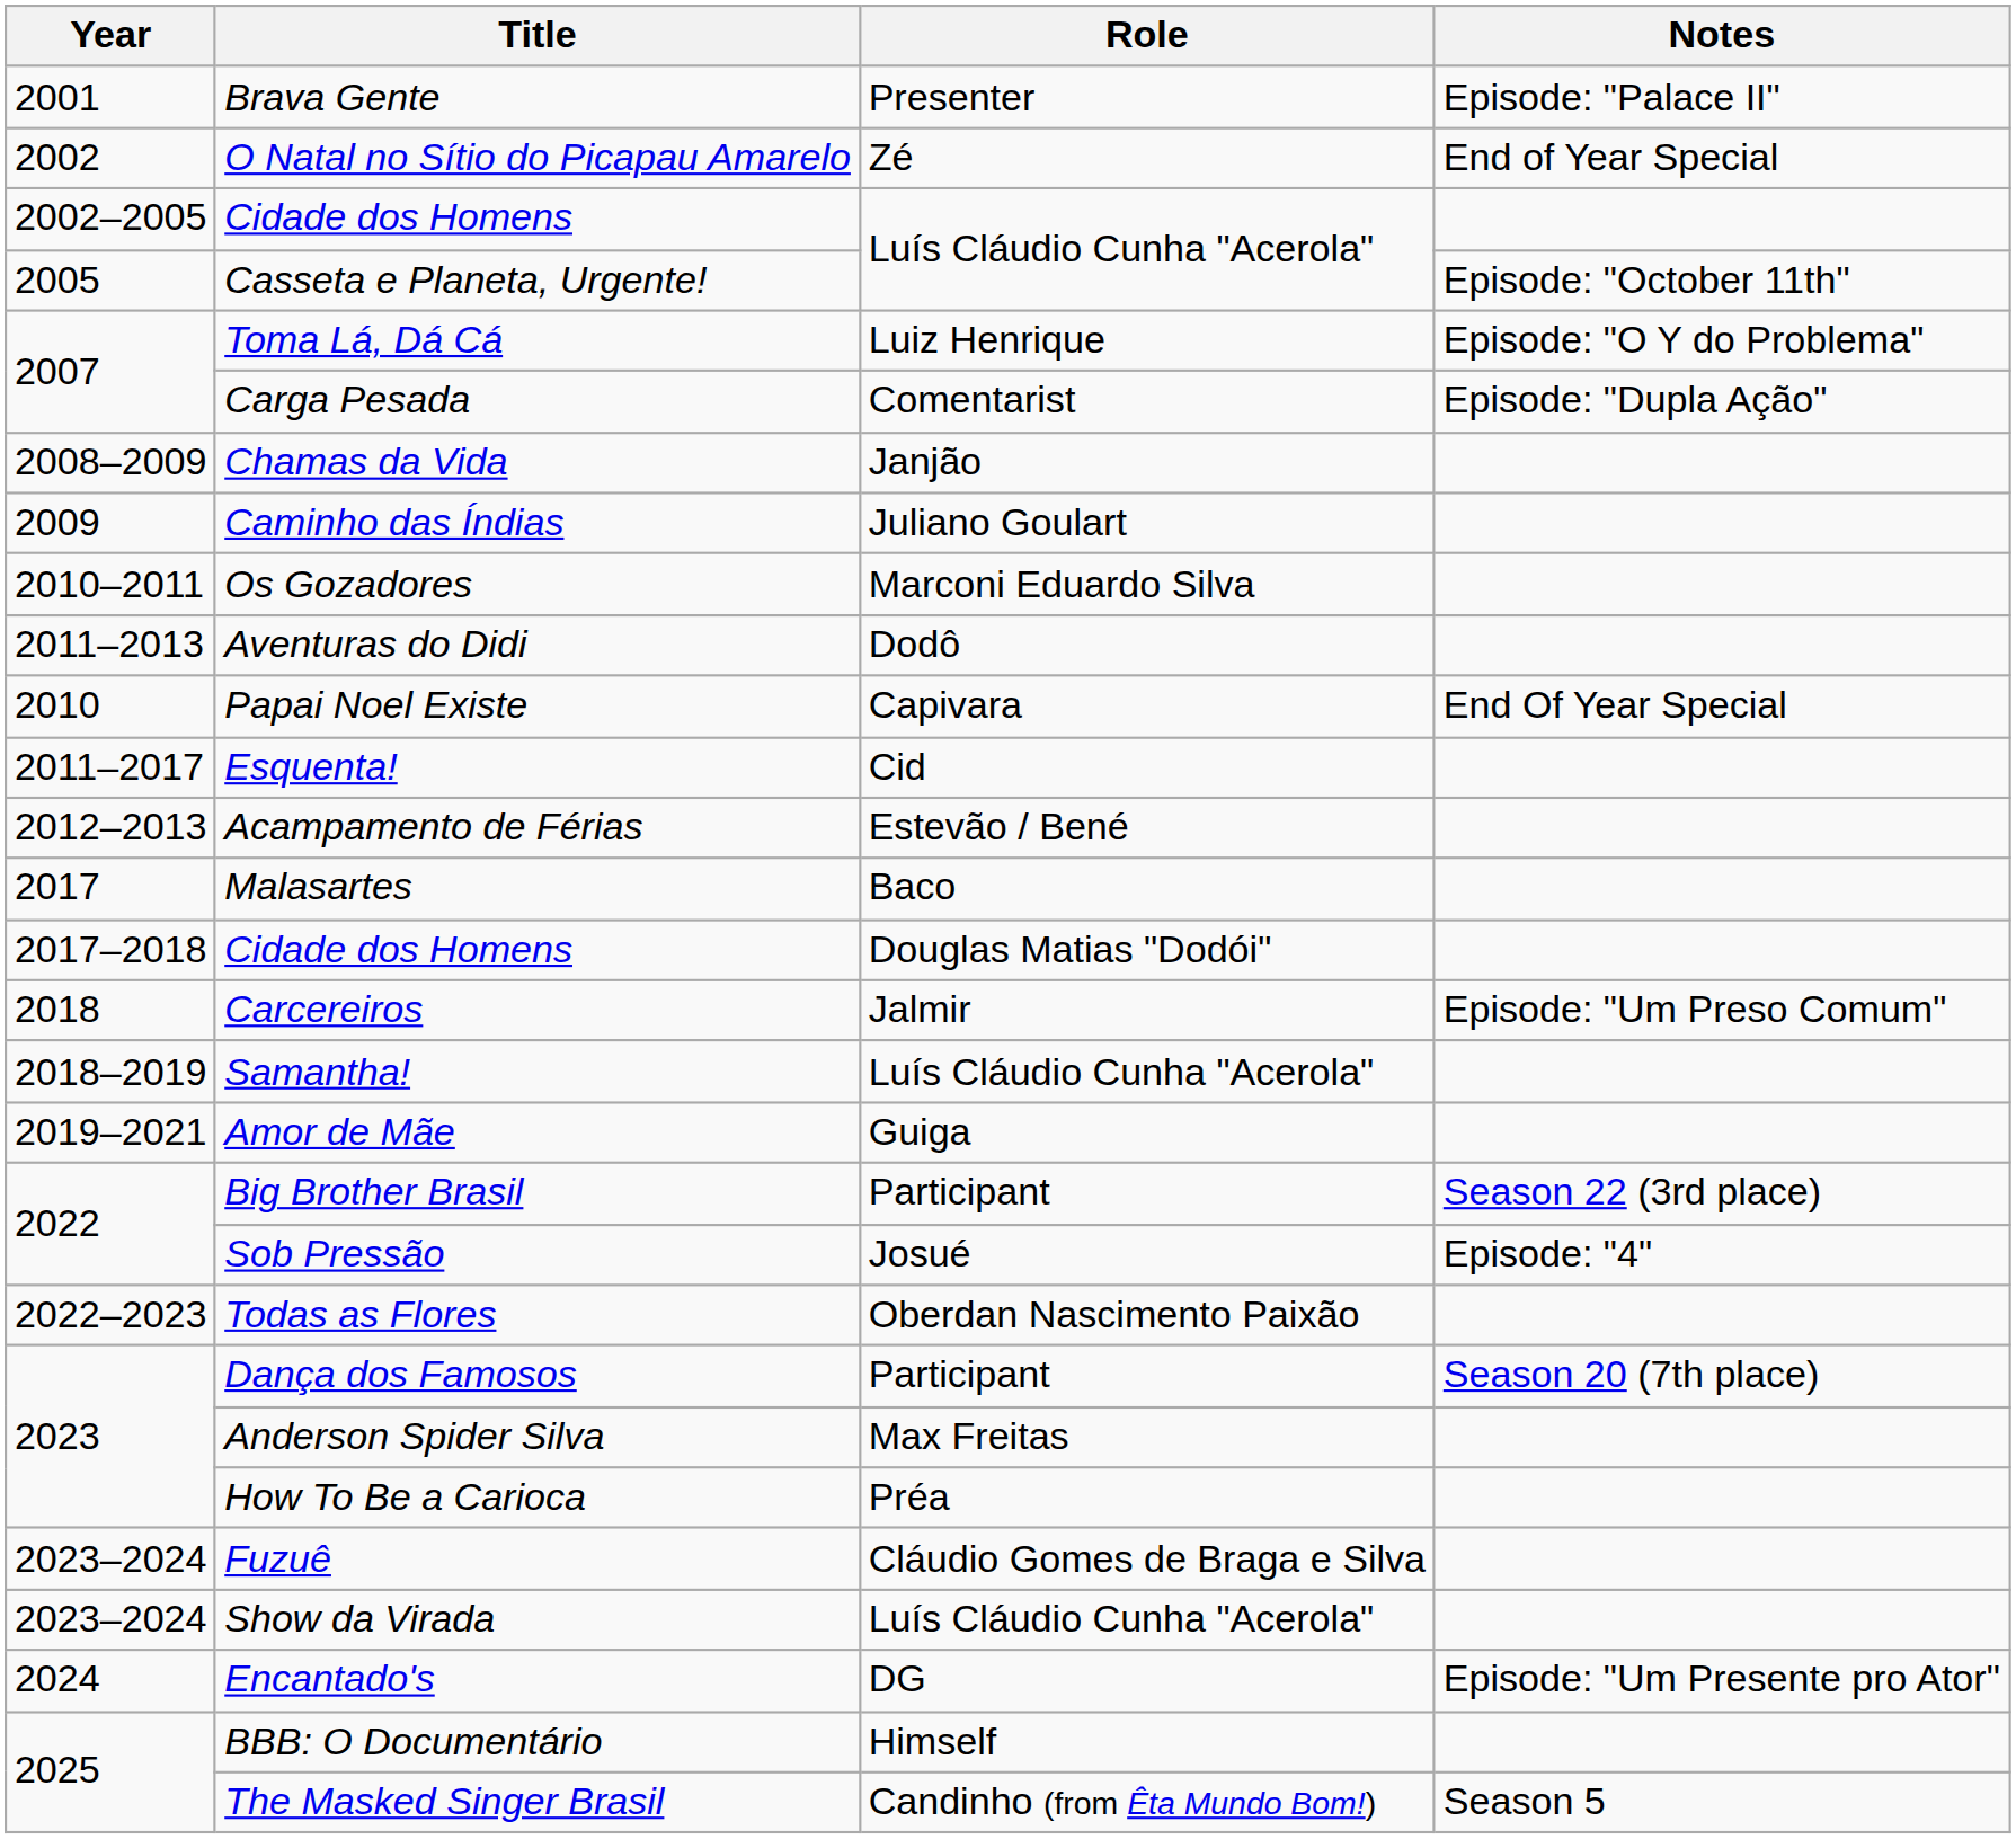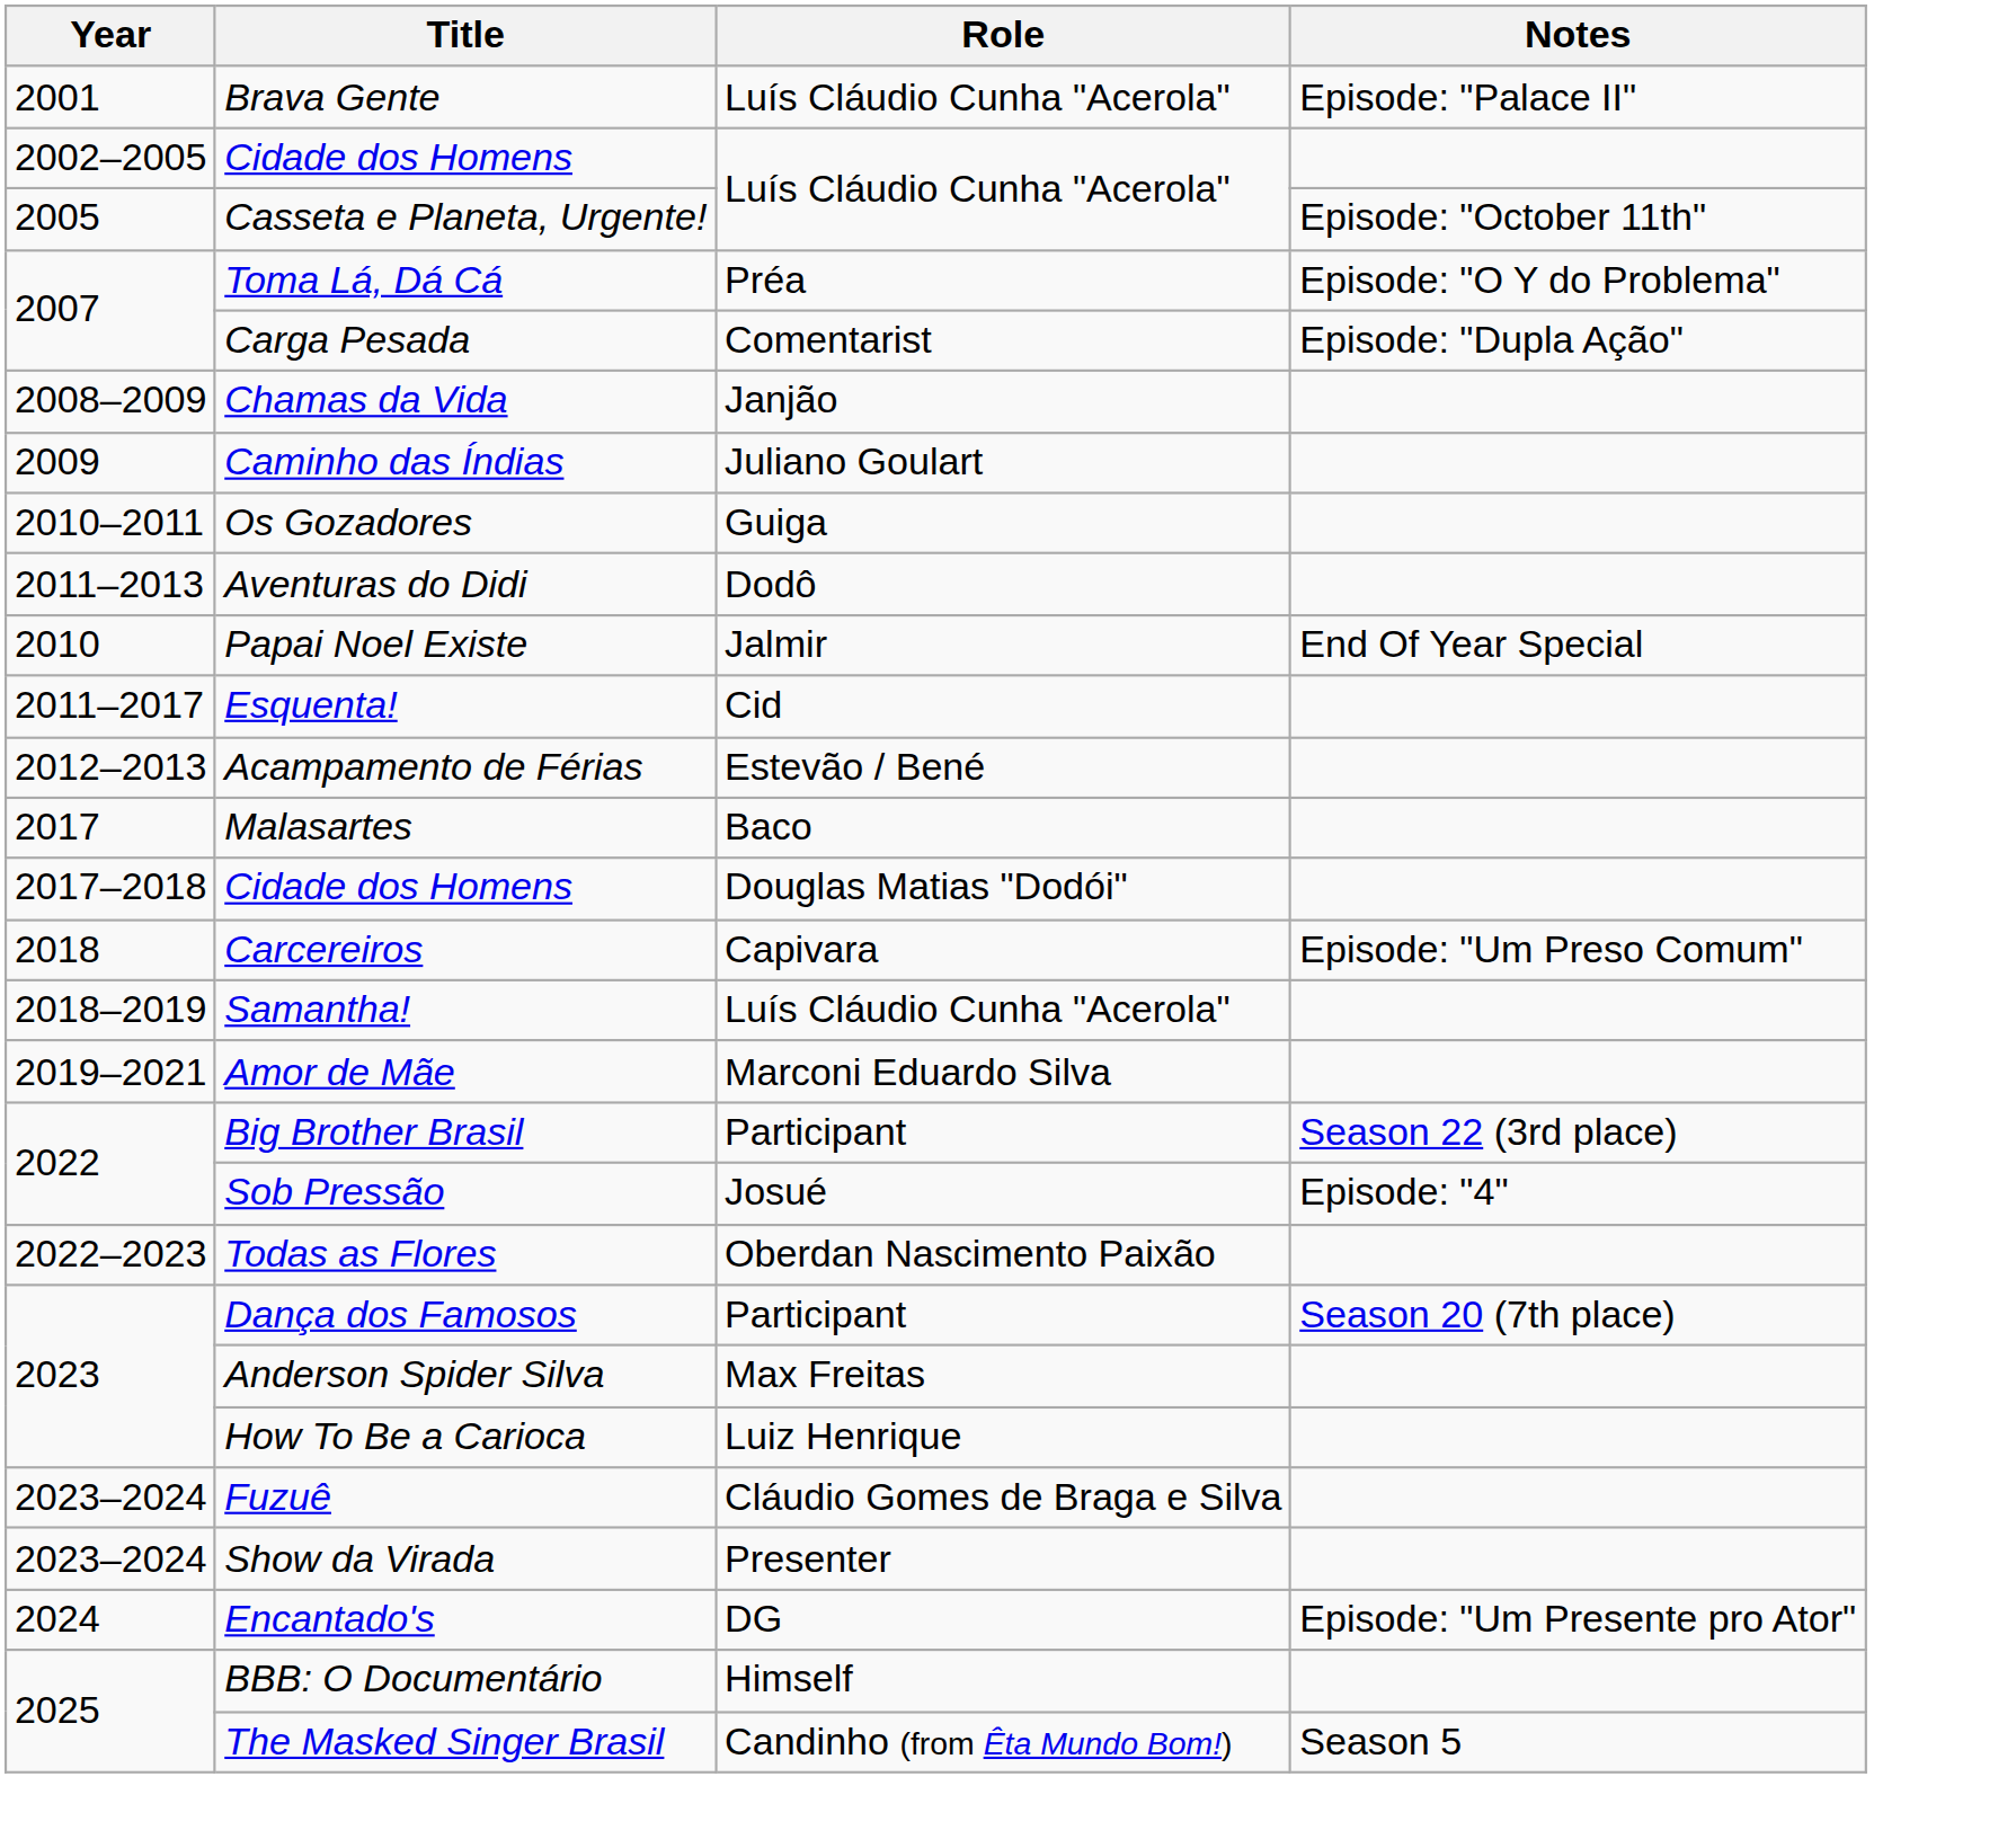Brava Gente | Role: Presenter -> Luís Cláudio Cunha "Acerola"
- row: 2002 | O Natal no Sítio do Picapau Amarelo | Zé | End of Year Special
Toma Lá, Dá Cá | Role: Luiz Henrique -> Préa
Os Gozadores | Role: Marconi Eduardo Silva -> Guiga
Papai Noel Existe | Role: Capivara -> Jalmir
Carcereiros | Role: Jalmir -> Capivara
Amor de Mãe | Role: Guiga -> Marconi Eduardo Silva
How To Be a Carioca | Role: Préa -> Luiz Henrique
Show da Virada | Role: Luís Cláudio Cunha "Acerola" -> Presenter
